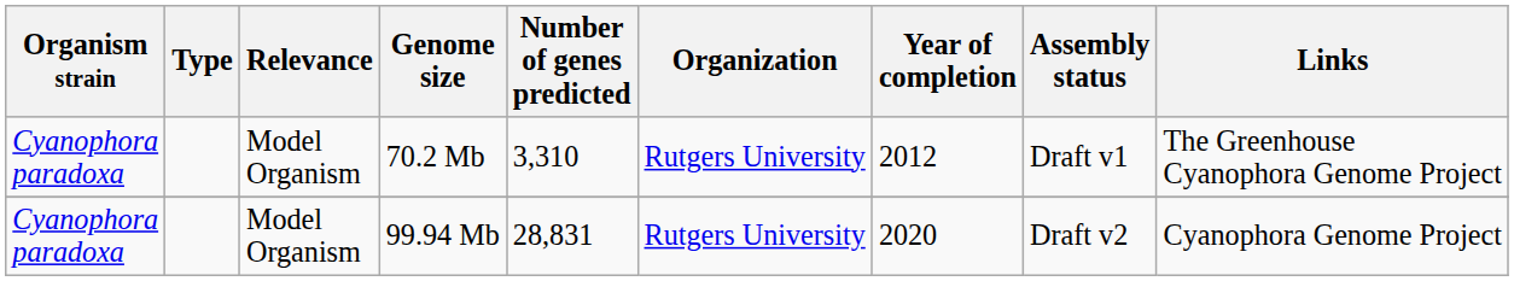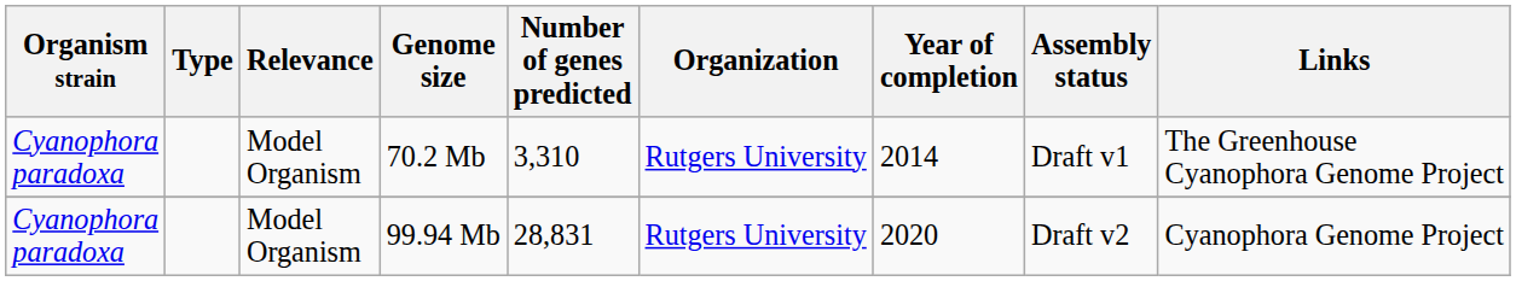70.2 Mb | Year of completion: 2012 -> 2014
